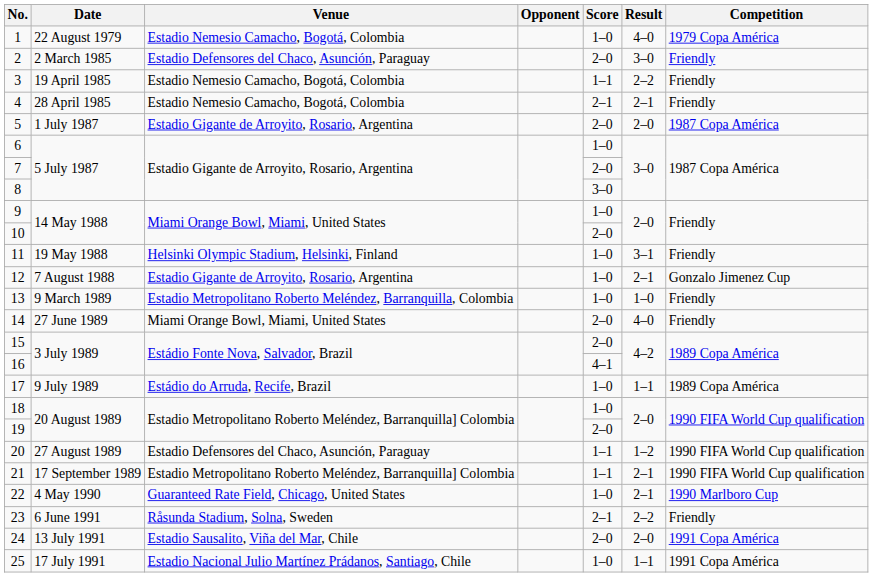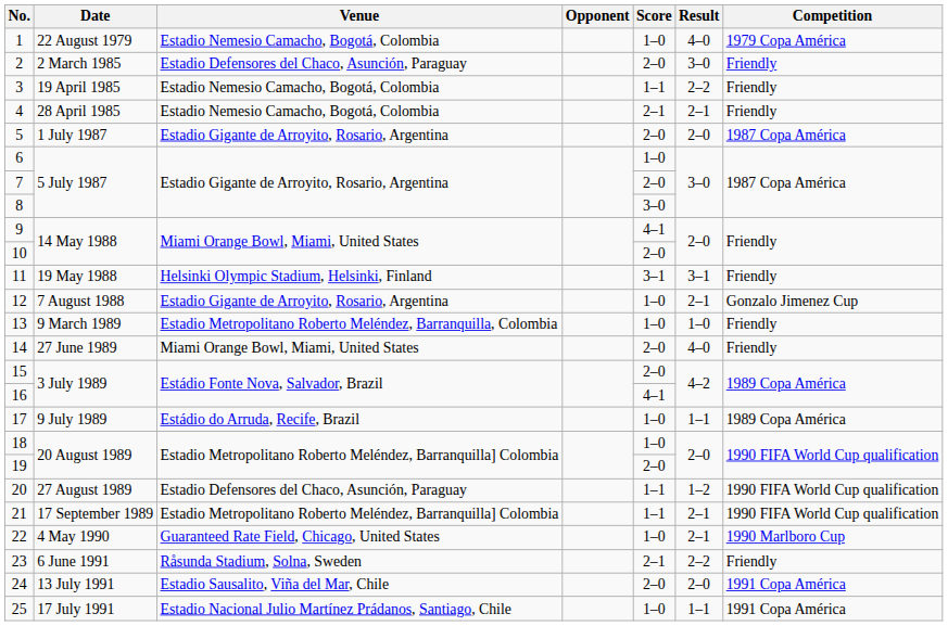9 | Score: 1–0 -> 4–1
11 | Score: 1–0 -> 3–1
